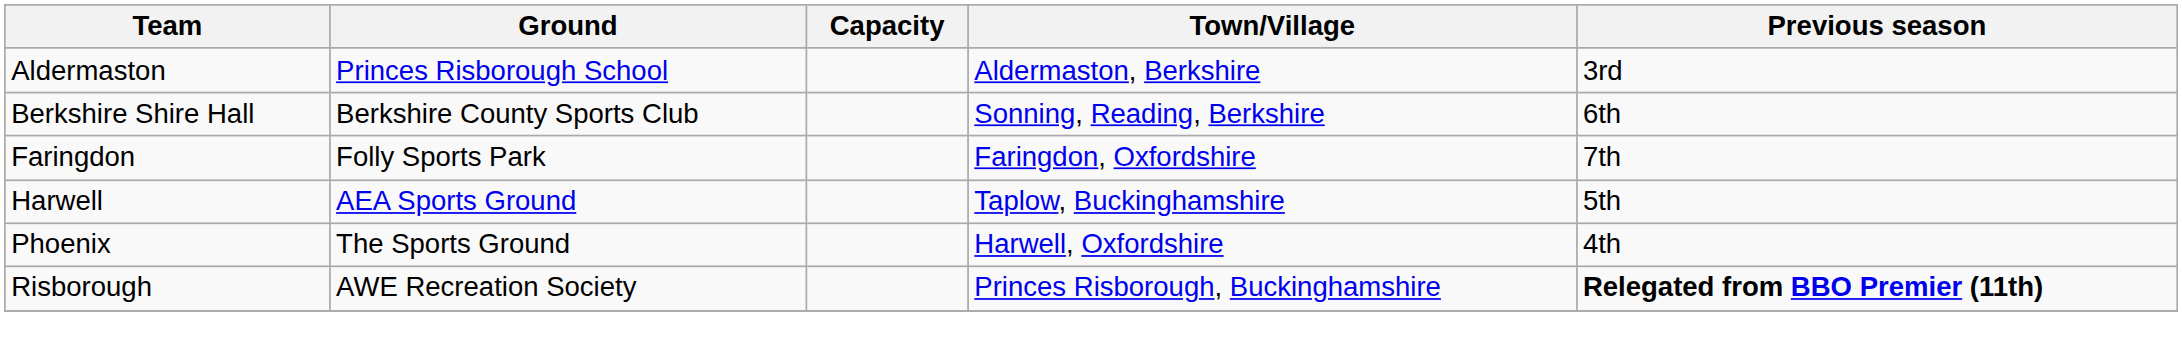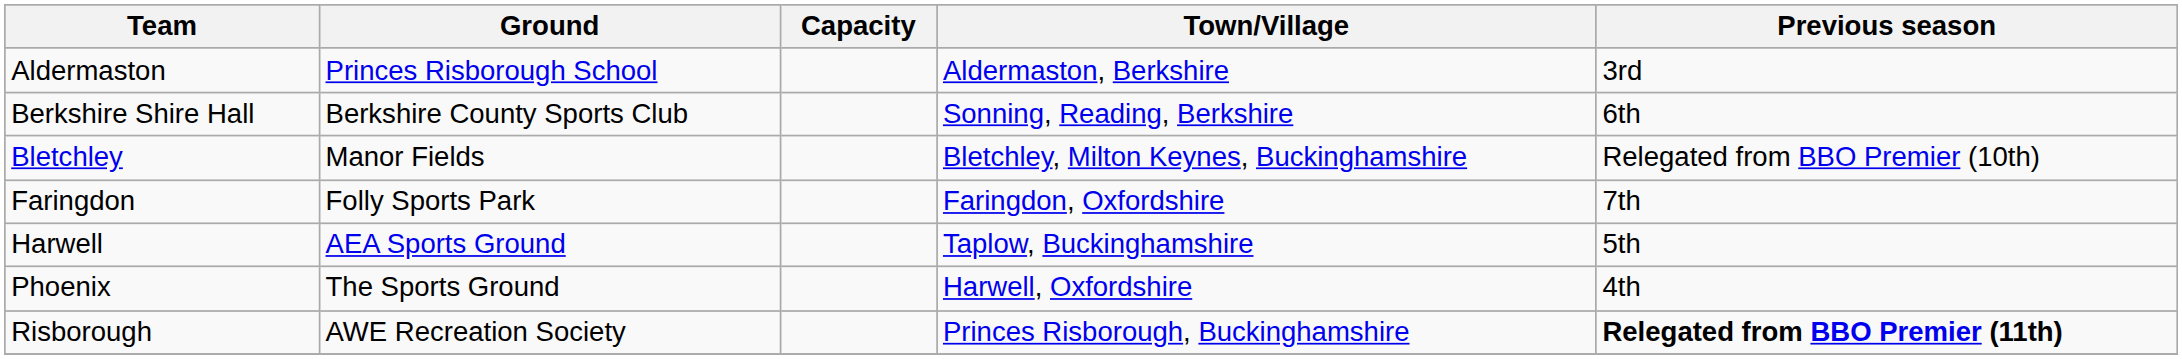+ row: Bletchley | Manor Fields | Bletchley, Milton Keynes, Buckinghamshire | Relegated from BBO Premier (10th)
